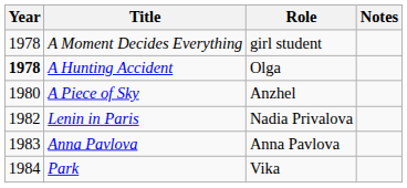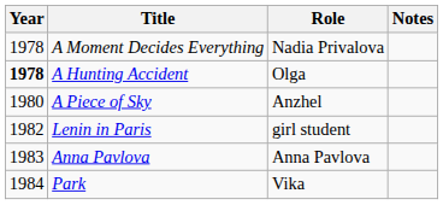A Moment Decides Everything | Role: girl student -> Nadia Privalova
Lenin in Paris | Role: Nadia Privalova -> girl student
